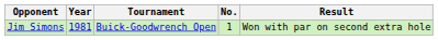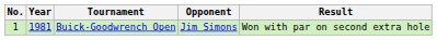columns swapped: No. <-> Opponent
